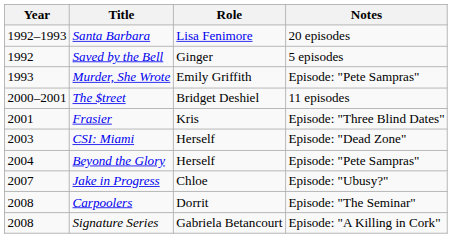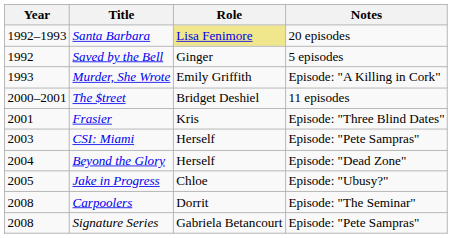Santa Barbara | Role: no background -> khaki background
Murder, She Wrote | Notes: Episode: "Pete Sampras" -> Episode: "A Killing in Cork"
CSI: Miami | Notes: Episode: "Dead Zone" -> Episode: "Pete Sampras"
Beyond the Glory | Notes: Episode: "Pete Sampras" -> Episode: "Dead Zone"
Jake in Progress | Year: 2007 -> 2005
Signature Series | Notes: Episode: "A Killing in Cork" -> Episode: "Pete Sampras"
